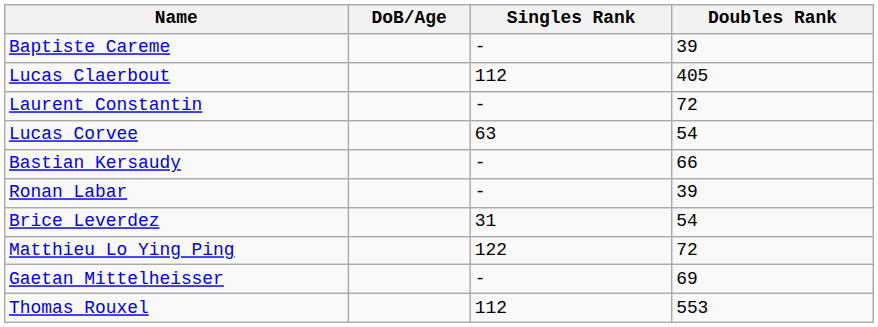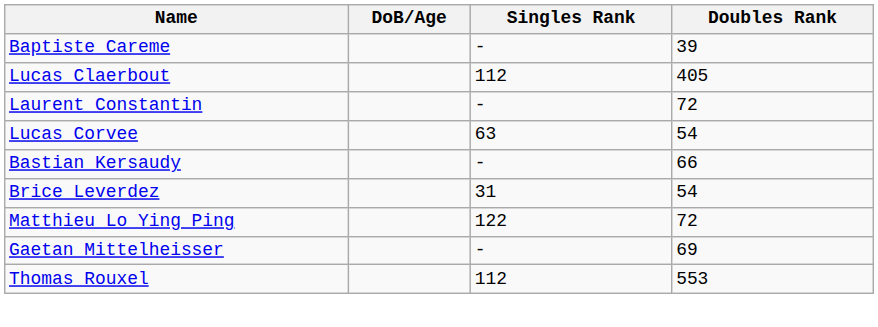- row: Ronan Labar | - | 39
